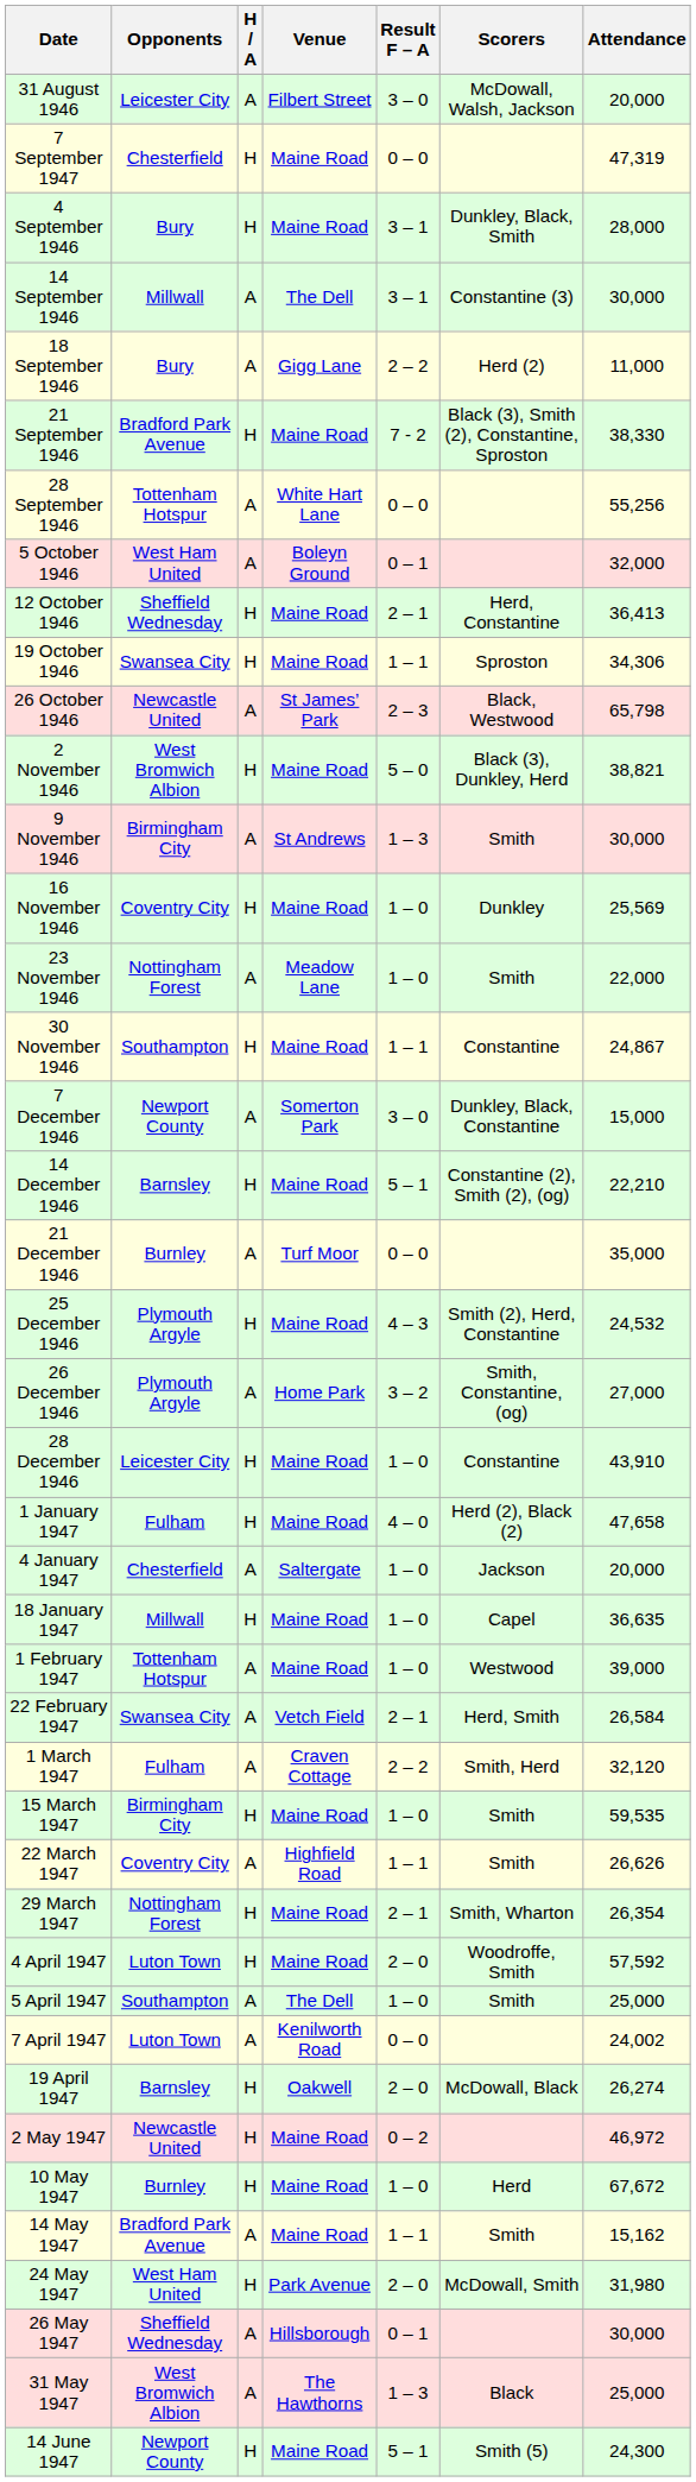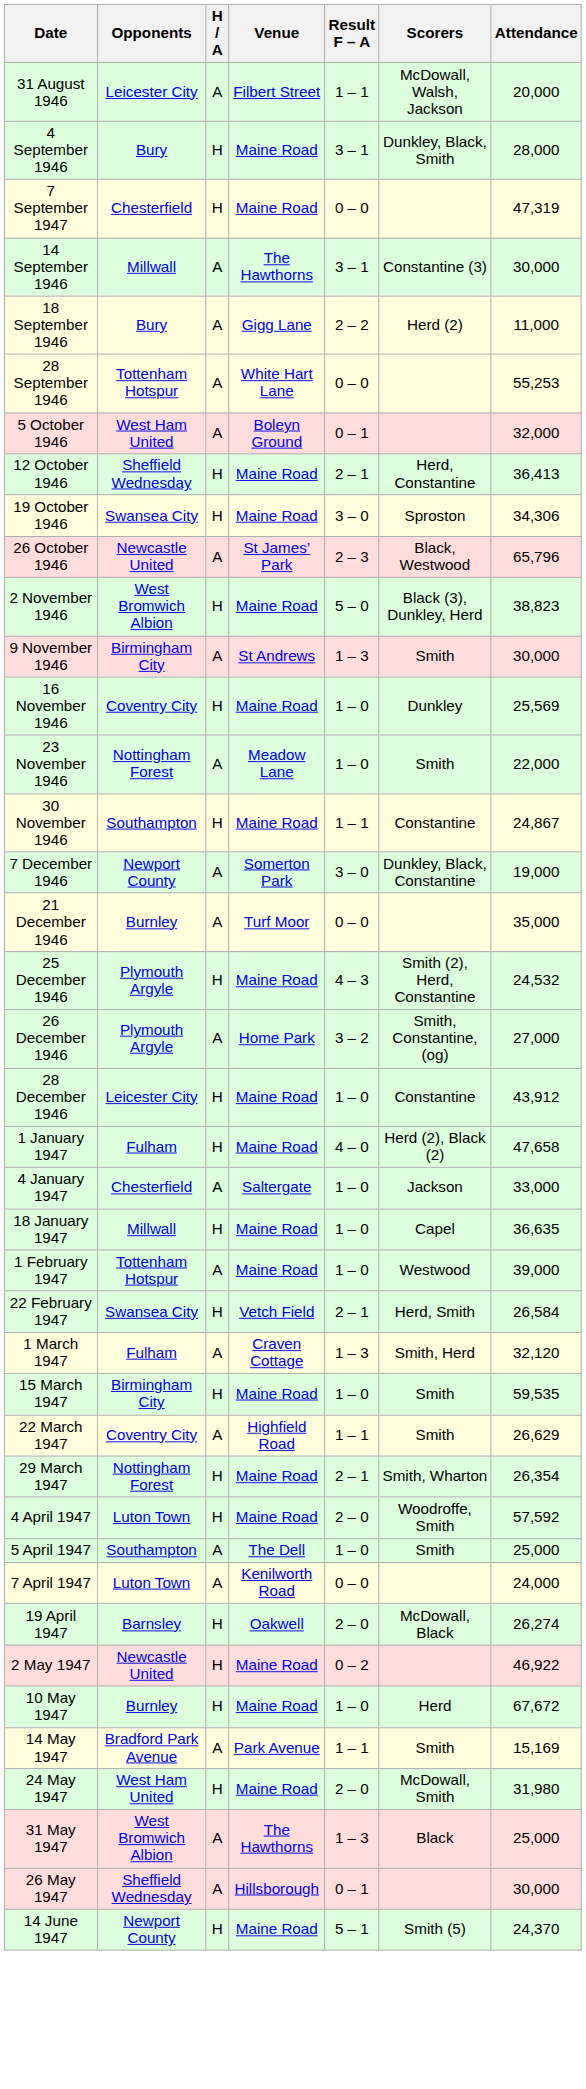31 August 1946 | Result F – A: 3 – 0 -> 1 – 1
rows swapped: 4 September 1946 <-> 7 September 1947
14 September 1946 | Venue: The Dell -> The Hawthorns
- row: 21 September 1946 | Bradford Park Avenue | H | Maine Road | 7 - 2 | Black (3), Smith (2), Constantine, Sproston | 38,330
28 September 1946 | Attendance: 55,256 -> 55,253
19 October 1946 | Result F – A: 1 – 1 -> 3 – 0
26 October 1946 | Attendance: 65,798 -> 65,796
2 November 1946 | Attendance: 38,821 -> 38,823
7 December 1946 | Attendance: 15,000 -> 19,000
- row: 14 December 1946 | Barnsley | H | Maine Road | 5 – 1 | Constantine (2), Smith (2), (og) | 22,210
28 December 1946 | Attendance: 43,910 -> 43,912
4 January 1947 | Attendance: 20,000 -> 33,000
22 February 1947 | H / A: A -> H
1 March 1947 | Result F – A: 2 – 2 -> 1 – 3
22 March 1947 | Attendance: 26,626 -> 26,629
7 April 1947 | Attendance: 24,002 -> 24,000
2 May 1947 | Attendance: 46,972 -> 46,922
14 May 1947 | Venue: Maine Road -> Park Avenue
14 May 1947 | Attendance: 15,162 -> 15,169
24 May 1947 | Venue: Park Avenue -> Maine Road
rows swapped: 26 May 1947 <-> 31 May 1947
14 June 1947 | Attendance: 24,300 -> 24,370
